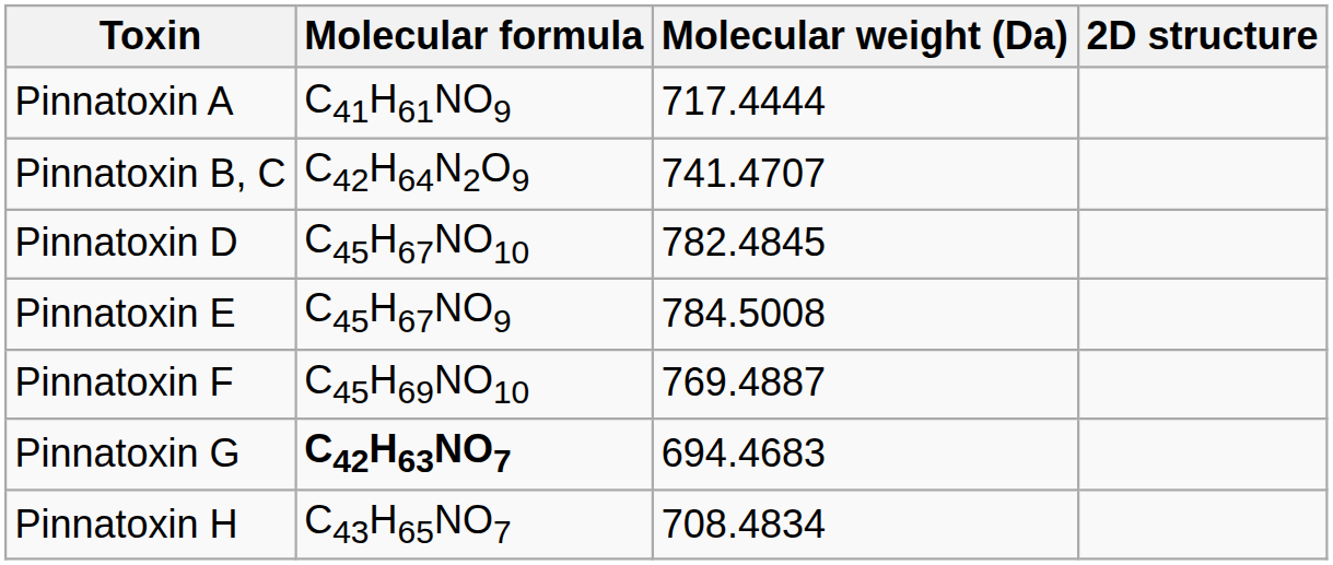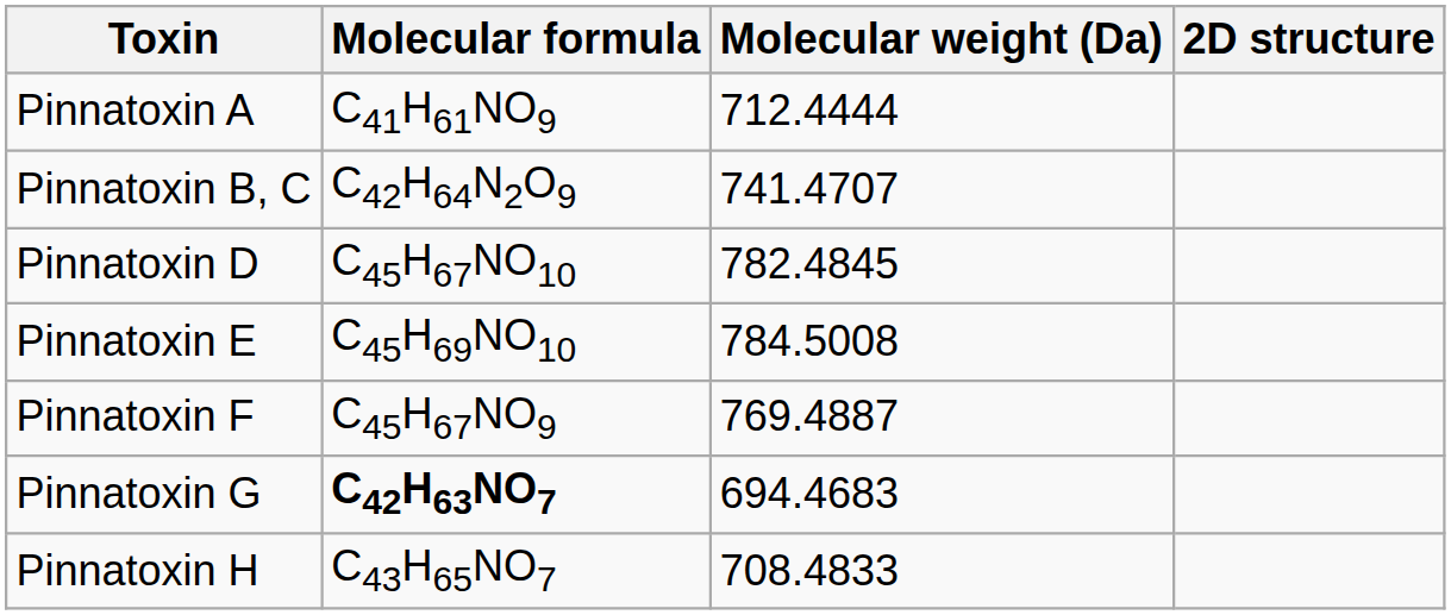Pinnatoxin A | Molecular weight (Da): 717.4444 -> 712.4444
Pinnatoxin E | Molecular formula: C45H67NO9 -> C45H69NO10
Pinnatoxin F | Molecular formula: C45H69NO10 -> C45H67NO9
Pinnatoxin H | Molecular weight (Da): 708.4834 -> 708.4833
